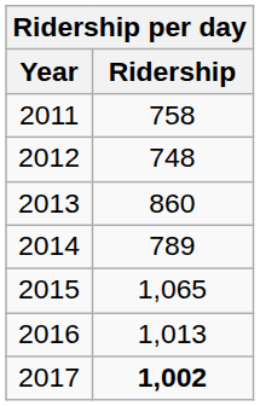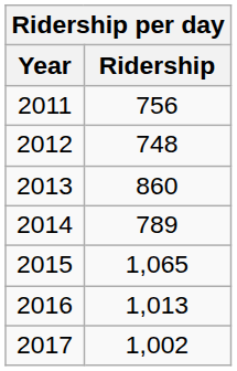2011 | Ridership: 758 -> 756
2017 | Ridership: bold -> normal
